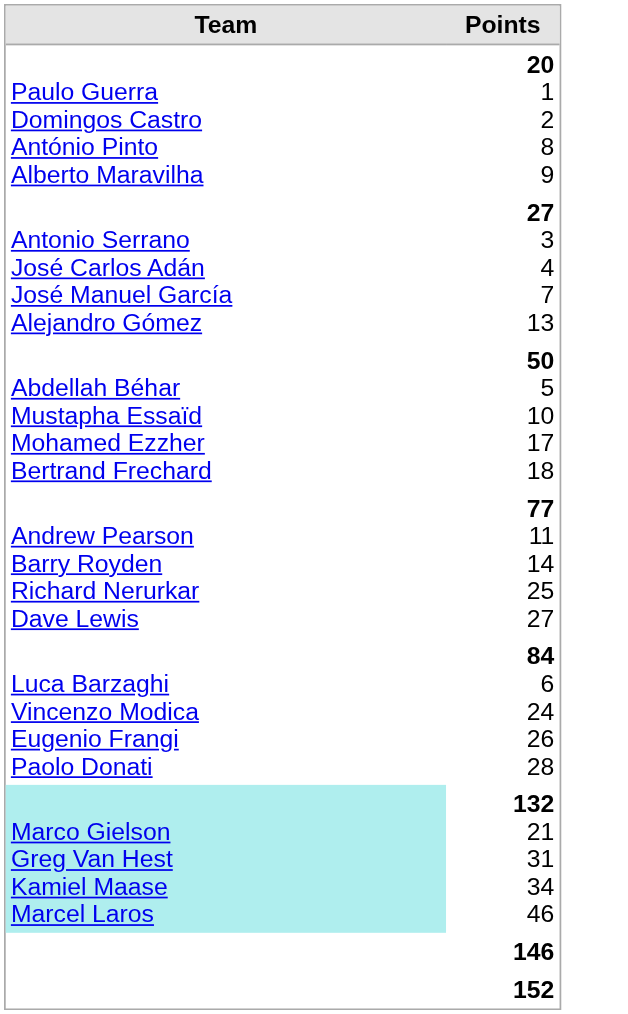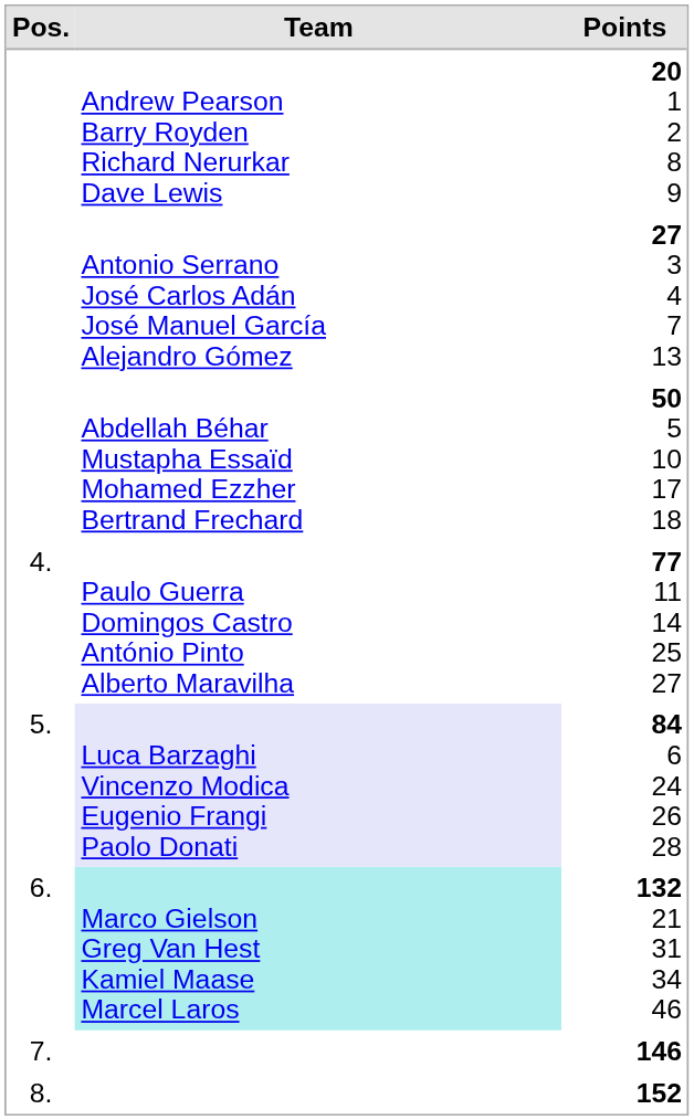+ column: Pos. | 4. | 5. | 6. | 7. | 8.
20 1 2 8 9 | Team: Paulo Guerra Domingos Castro António Pinto Alberto Maravilha -> Andrew Pearson Barry Royden Richard Nerurkar Dave Lewis
77 11 14 25 27 | Team: Andrew Pearson Barry Royden Richard Nerurkar Dave Lewis -> Paulo Guerra Domingos Castro António Pinto Alberto Maravilha
84 6 24 26 28 | Team: no background -> lavender background
